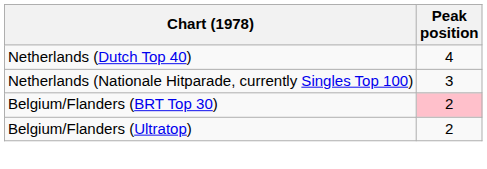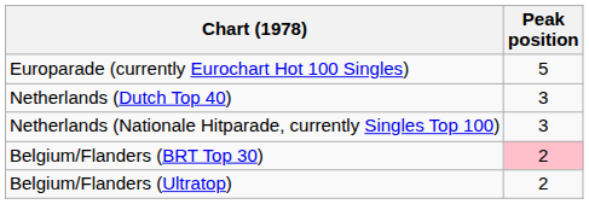+ row: Europarade (currently Eurochart Hot 100 Singles) | 5
Netherlands (Dutch Top 40) | Peak position: 4 -> 3
